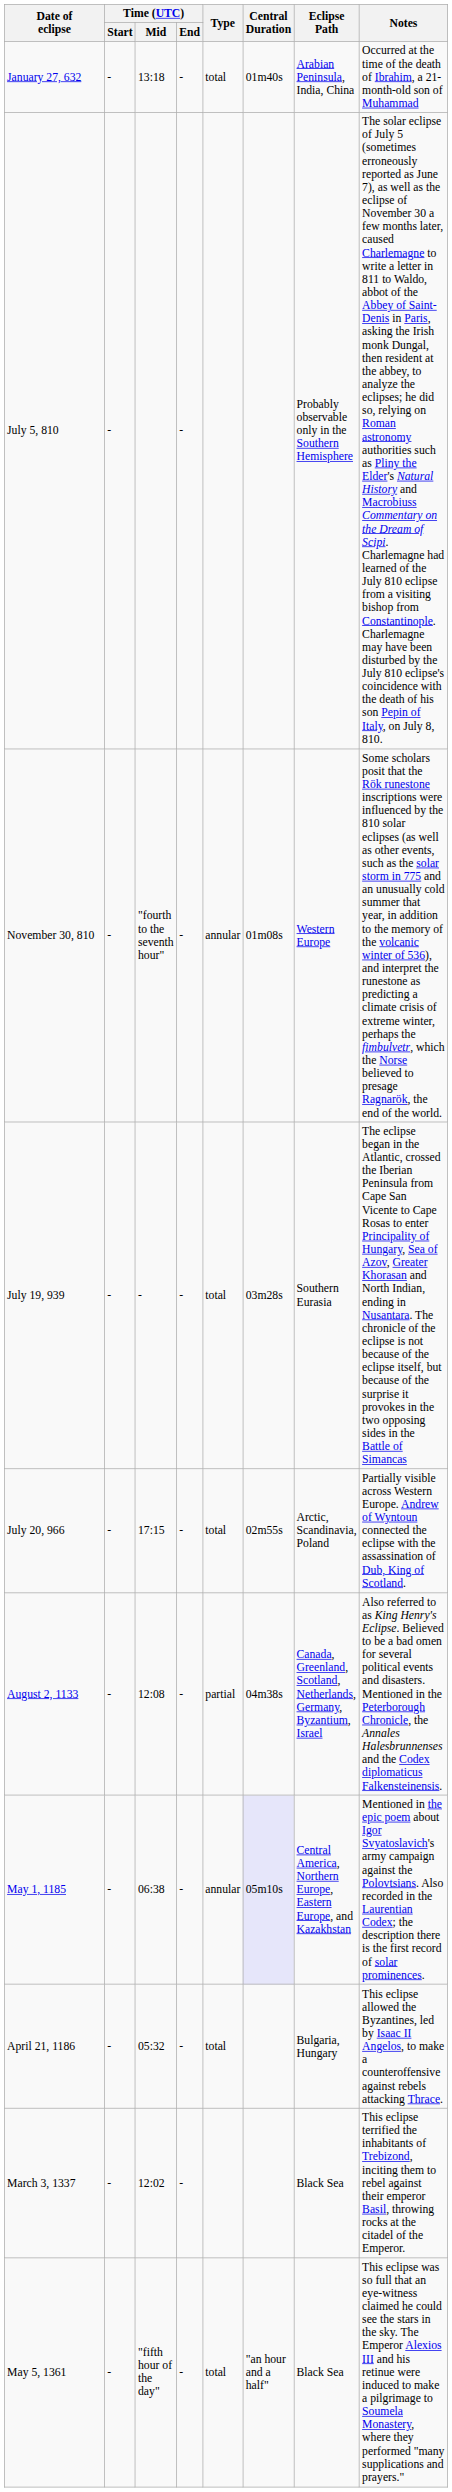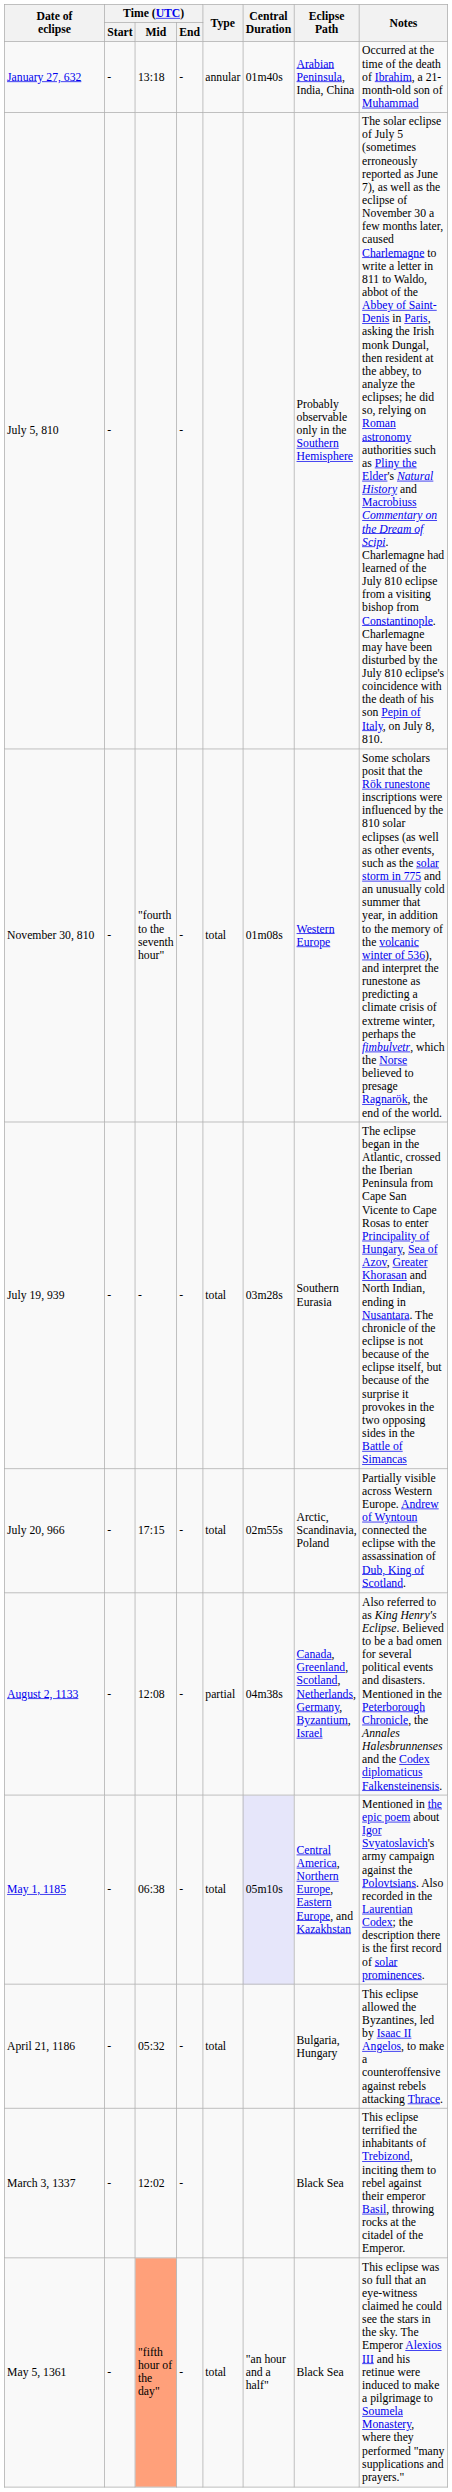January 27, 632 | Type: total -> annular
November 30, 810 | Type: annular -> total
May 1, 1185 | Type: annular -> total
May 5, 1361 | Time (UTC) / Mid: no background -> lightsalmon background
